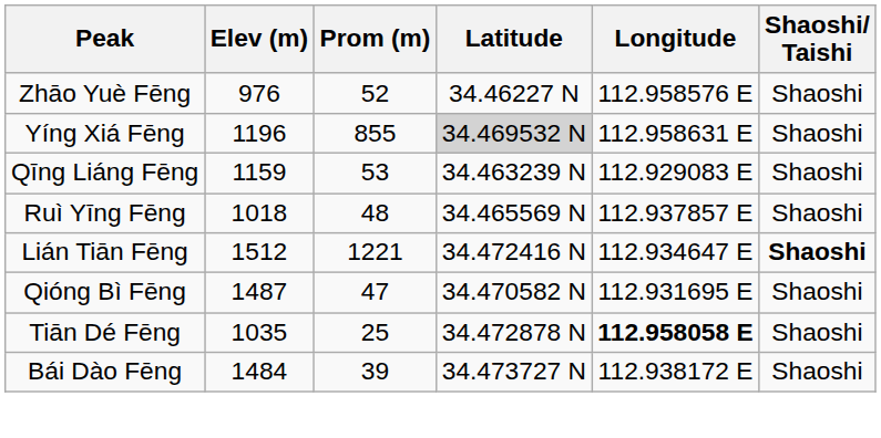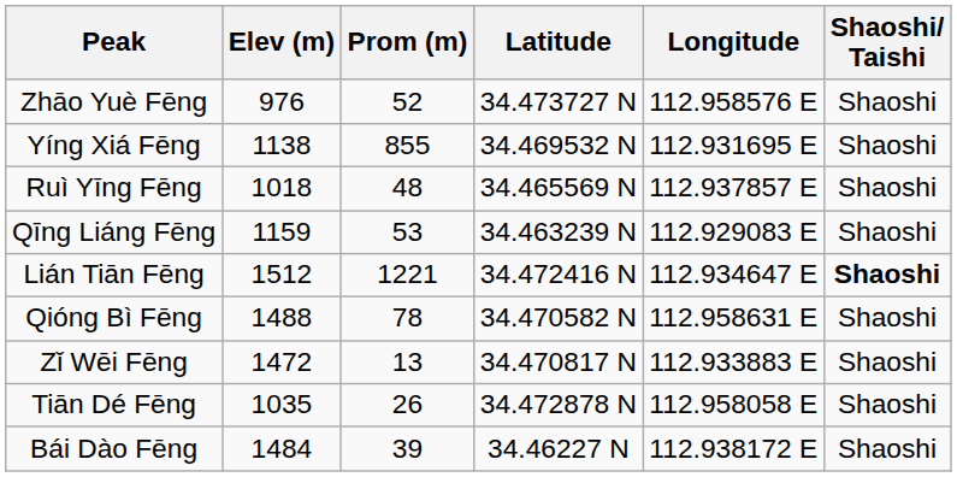Zhāo Yuè Fēng | Latitude: 34.46227 N -> 34.473727 N
Yíng Xiá Fēng | Elev (m): 1196 -> 1138
Yíng Xiá Fēng | Latitude: lightgrey background -> no background
Yíng Xiá Fēng | Longitude: 112.958631 E -> 112.931695 E
rows swapped: Ruì Yīng Fēng <-> Qīng Liáng Fēng
Qióng Bì Fēng | Elev (m): 1487 -> 1488
Qióng Bì Fēng | Prom (m): 47 -> 78
Qióng Bì Fēng | Longitude: 112.931695 E -> 112.958631 E
+ row: Zǐ Wēi Fēng | 1472 | 13 | 34.470817 N | 112.933883 E | Shaoshi
Tiān Dé Fēng | Prom (m): 25 -> 26
Tiān Dé Fēng | Longitude: bold -> normal
Bái Dào Fēng | Latitude: 34.473727 N -> 34.46227 N
